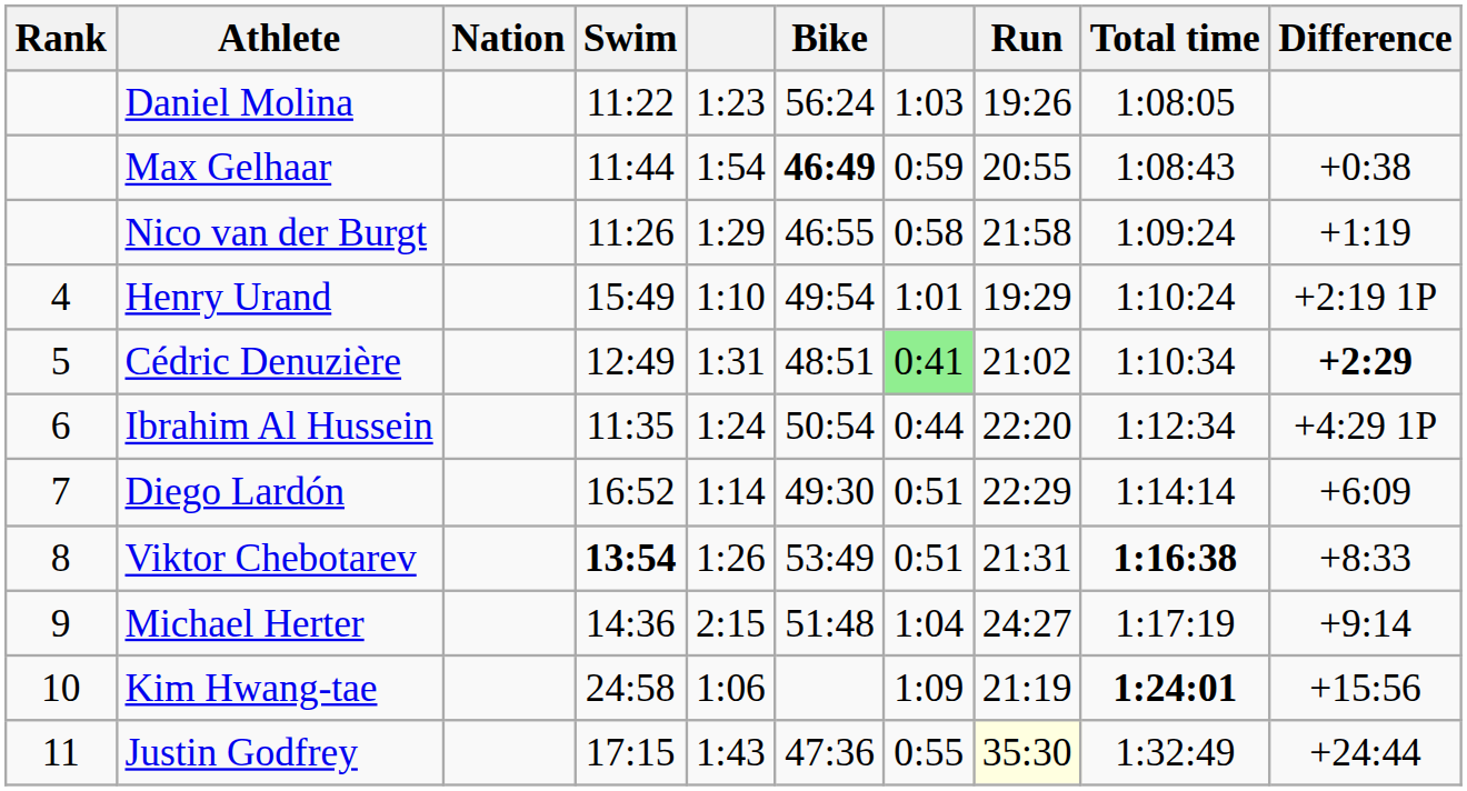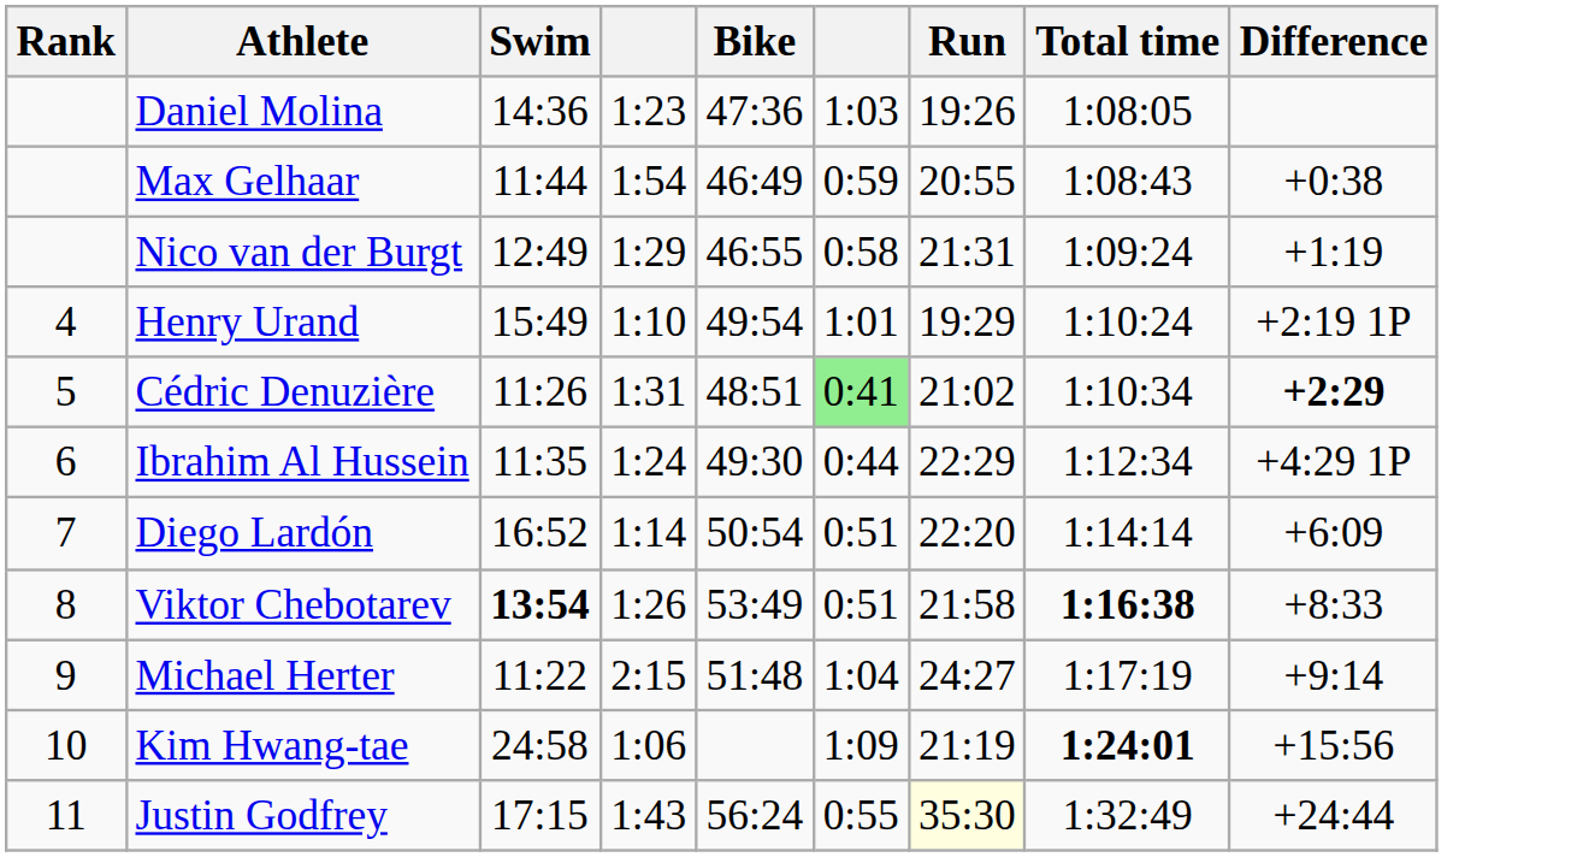- column: Nation
Daniel Molina | Swim: 11:22 -> 14:36
Daniel Molina | Bike: 56:24 -> 47:36
Max Gelhaar | Bike: bold -> normal
Nico van der Burgt | Swim: 11:26 -> 12:49
Nico van der Burgt | Run: 21:58 -> 21:31
Cédric Denuzière | Swim: 12:49 -> 11:26
Ibrahim Al Hussein | Bike: 50:54 -> 49:30
Ibrahim Al Hussein | Run: 22:20 -> 22:29
Diego Lardón | Bike: 49:30 -> 50:54
Diego Lardón | Run: 22:29 -> 22:20
Viktor Chebotarev | Run: 21:31 -> 21:58
Michael Herter | Swim: 14:36 -> 11:22
Justin Godfrey | Bike: 47:36 -> 56:24
